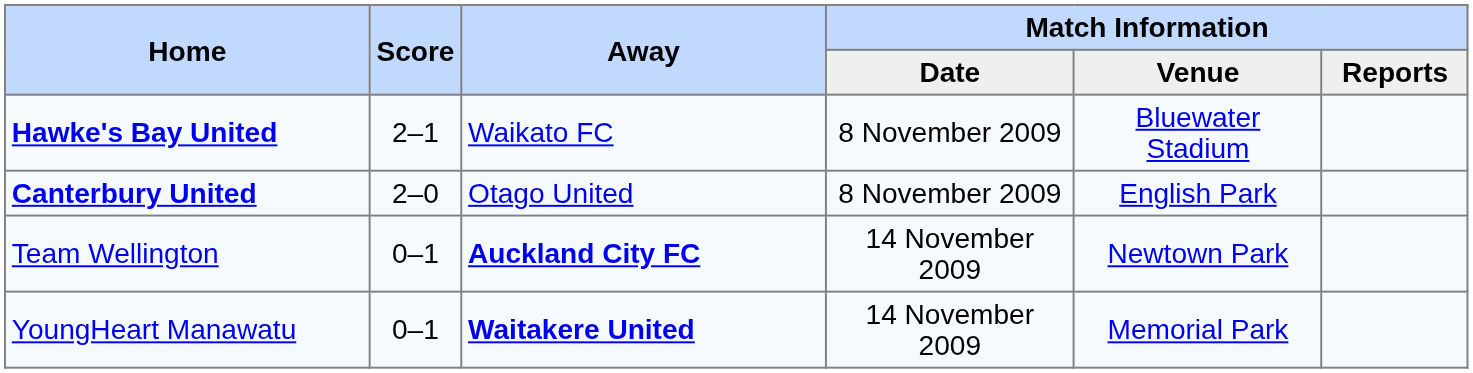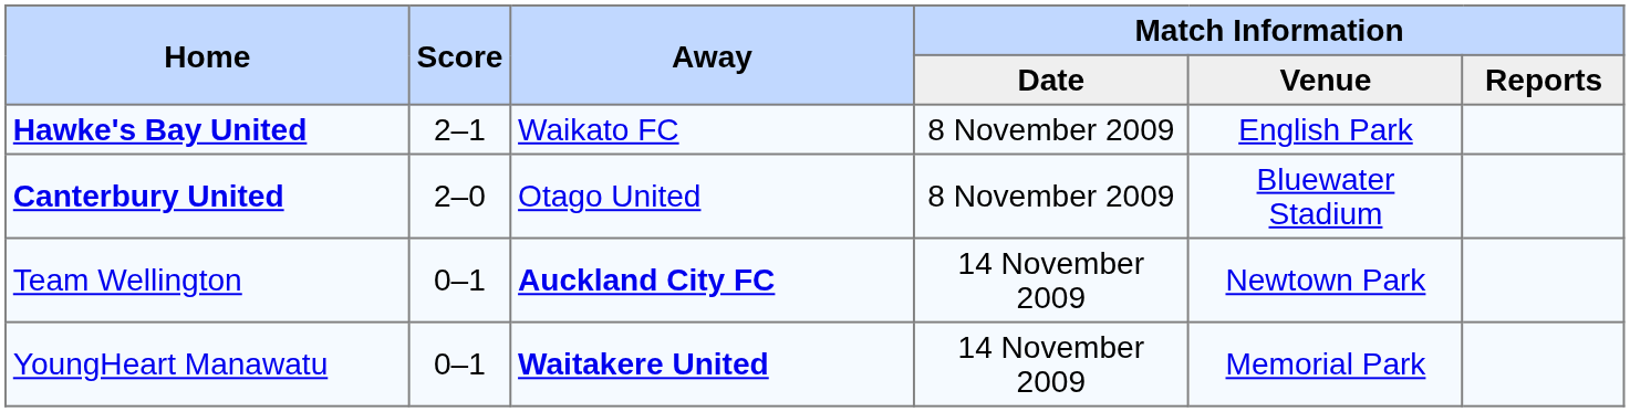Hawke's Bay United | Match Information / Venue: Bluewater Stadium -> English Park
Canterbury United | Match Information / Venue: English Park -> Bluewater Stadium
